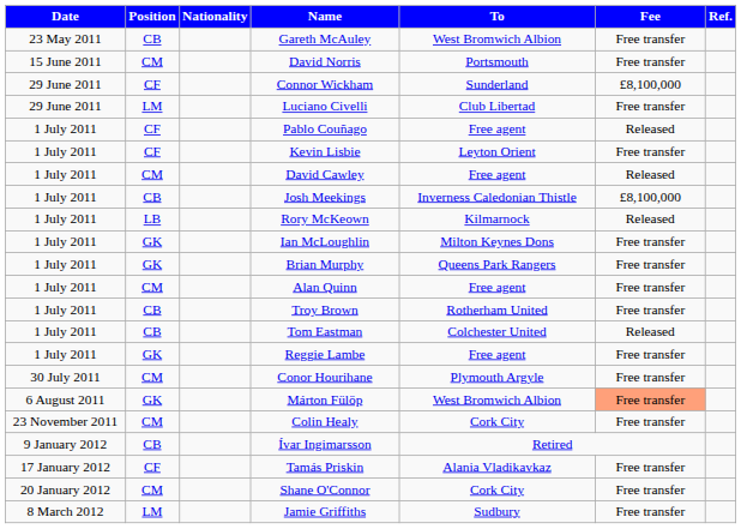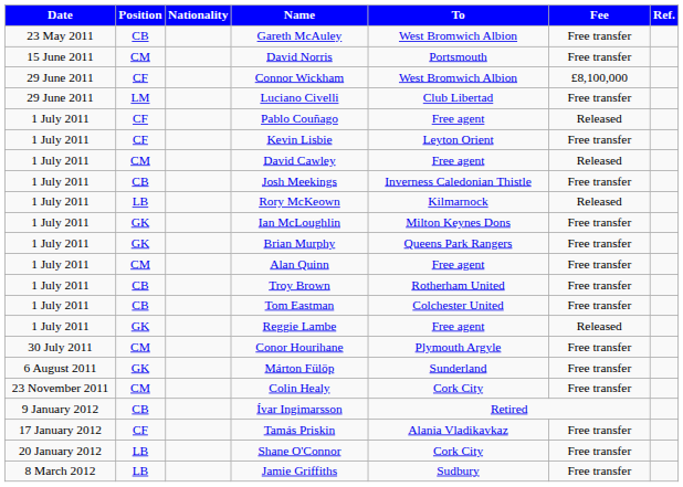Connor Wickham | To: Sunderland -> West Bromwich Albion
Josh Meekings | Fee: £8,100,000 -> Free transfer
Tom Eastman | Fee: Released -> Free transfer
Reggie Lambe | Fee: Free transfer -> Released
Márton Fülöp | To: West Bromwich Albion -> Sunderland
Márton Fülöp | Fee: lightsalmon background -> no background
Shane O'Connor | Position: CM -> LB
Jamie Griffiths | Position: LM -> LB
